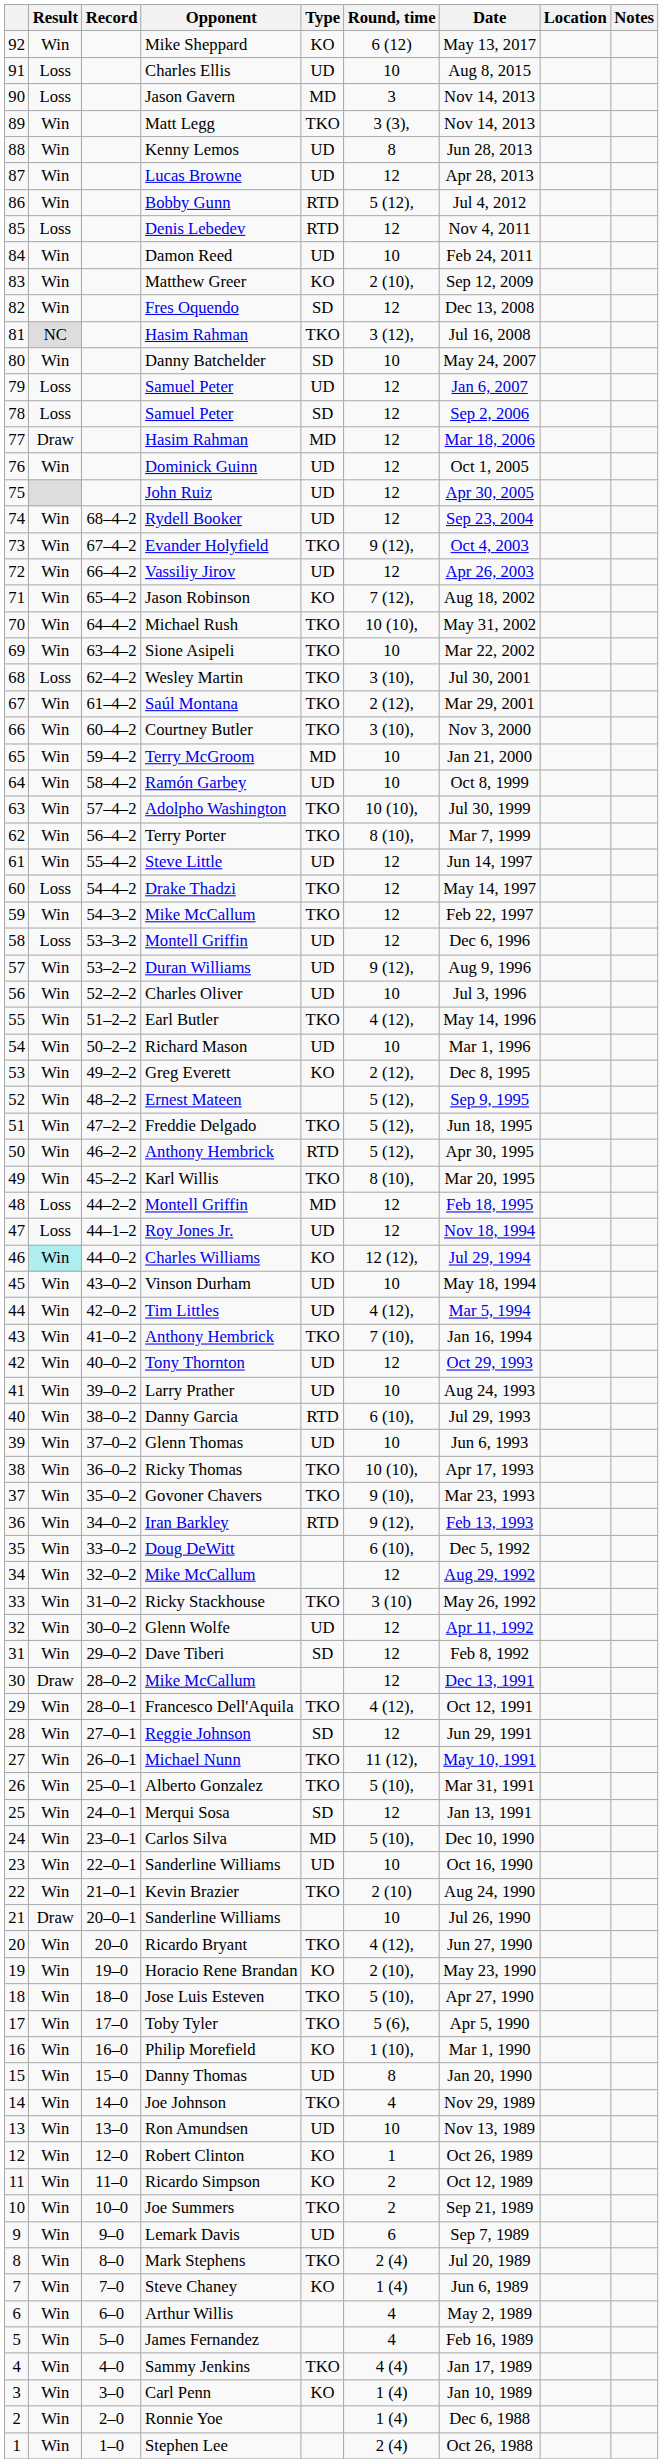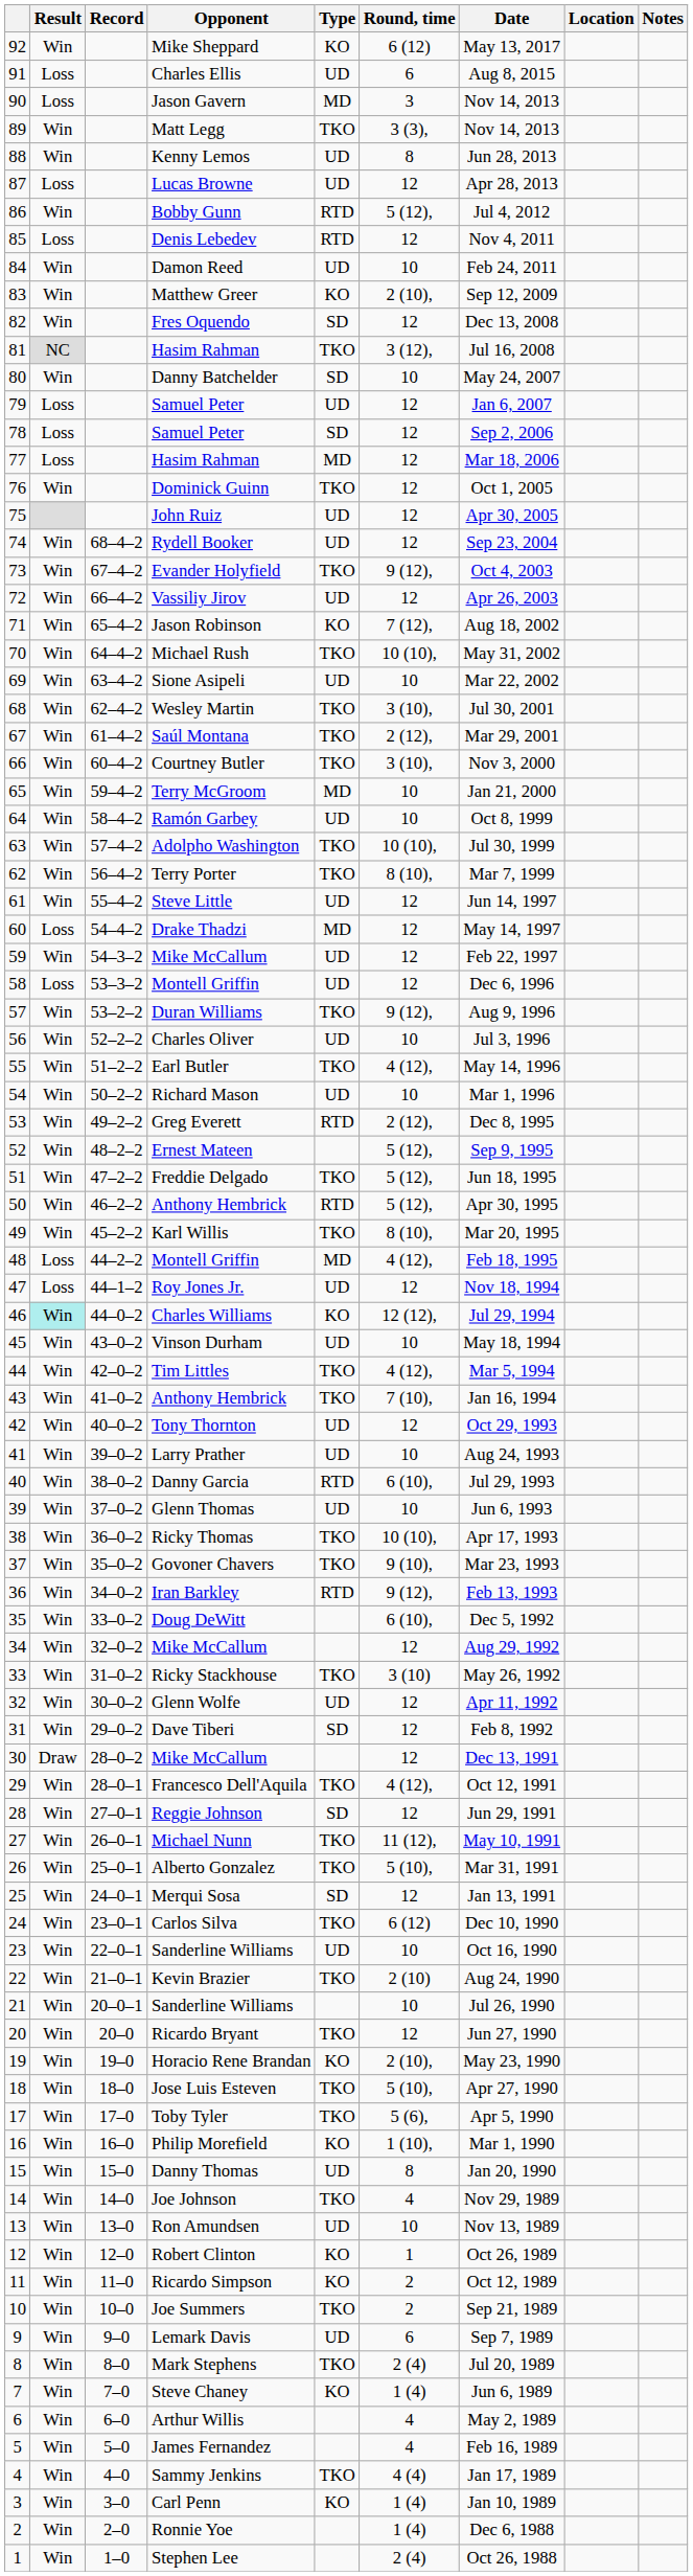Charles Ellis | Round, time: 10 -> 6
Lucas Browne | Result: Win -> Loss
77 / Hasim Rahman | Result: Draw -> Loss
Dominick Guinn | Type: UD -> TKO
Sione Asipeli | Type: TKO -> UD
Wesley Martin | Result: Loss -> Win
Drake Thadzi | Type: TKO -> MD
59 / Mike McCallum | Type: TKO -> UD
Duran Williams | Type: UD -> TKO
Greg Everett | Type: KO -> RTD
48 / Montell Griffin | Round, time: 12 -> 4 (12),
Tim Littles | Type: UD -> TKO
Carlos Silva | Type: MD -> TKO
Carlos Silva | Round, time: 5 (10), -> 6 (12)
21 / Sanderline Williams | Result: Draw -> Win
Ricardo Bryant | Round, time: 4 (12), -> 12
